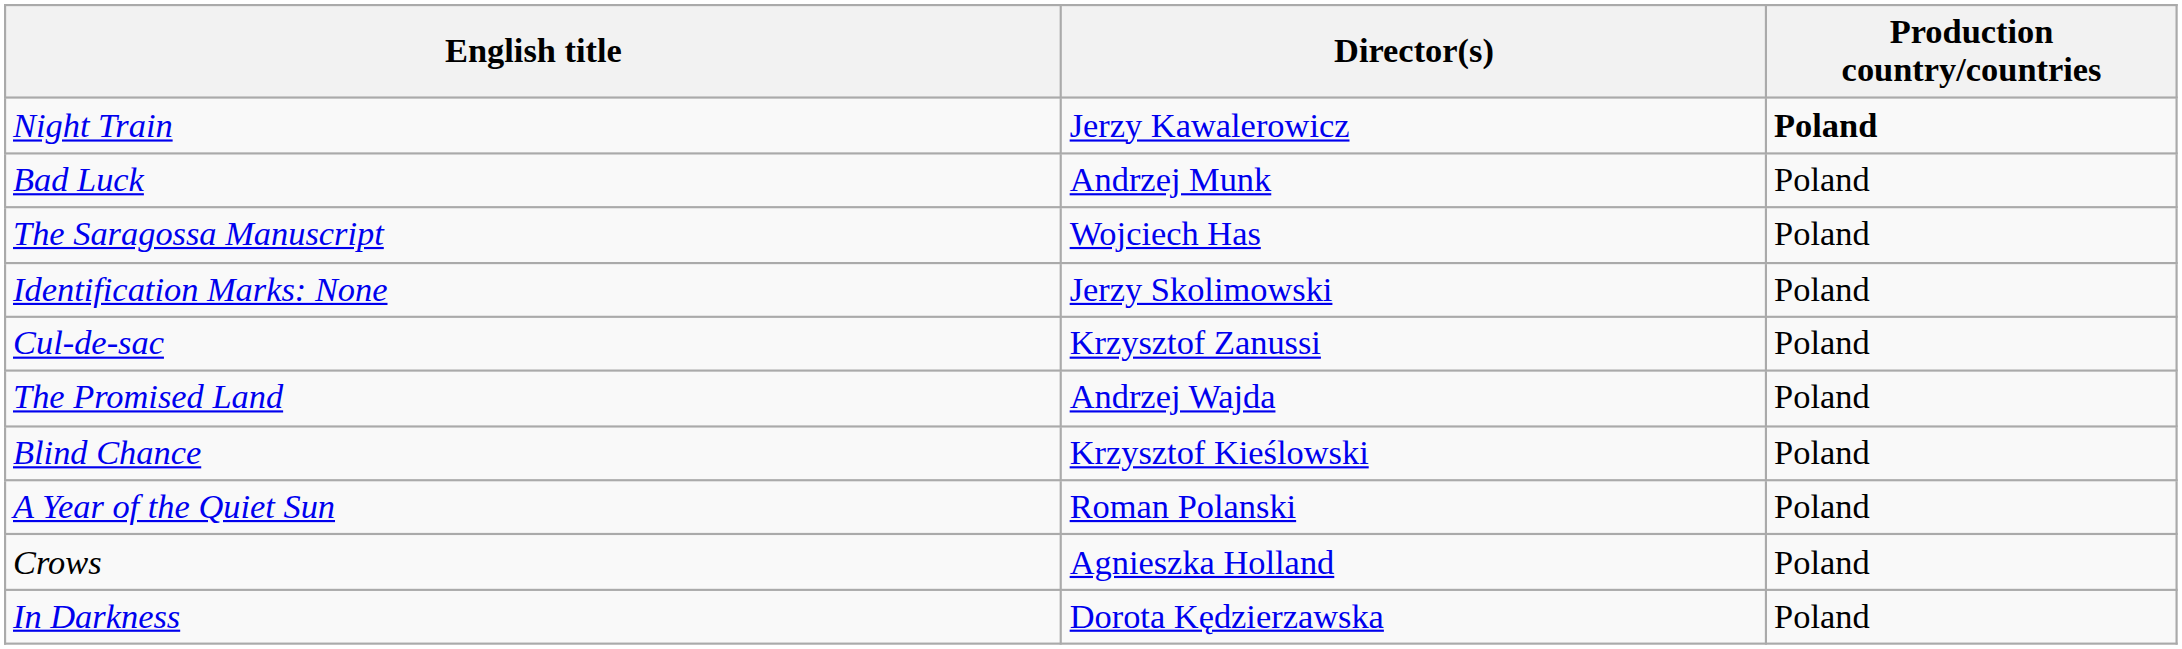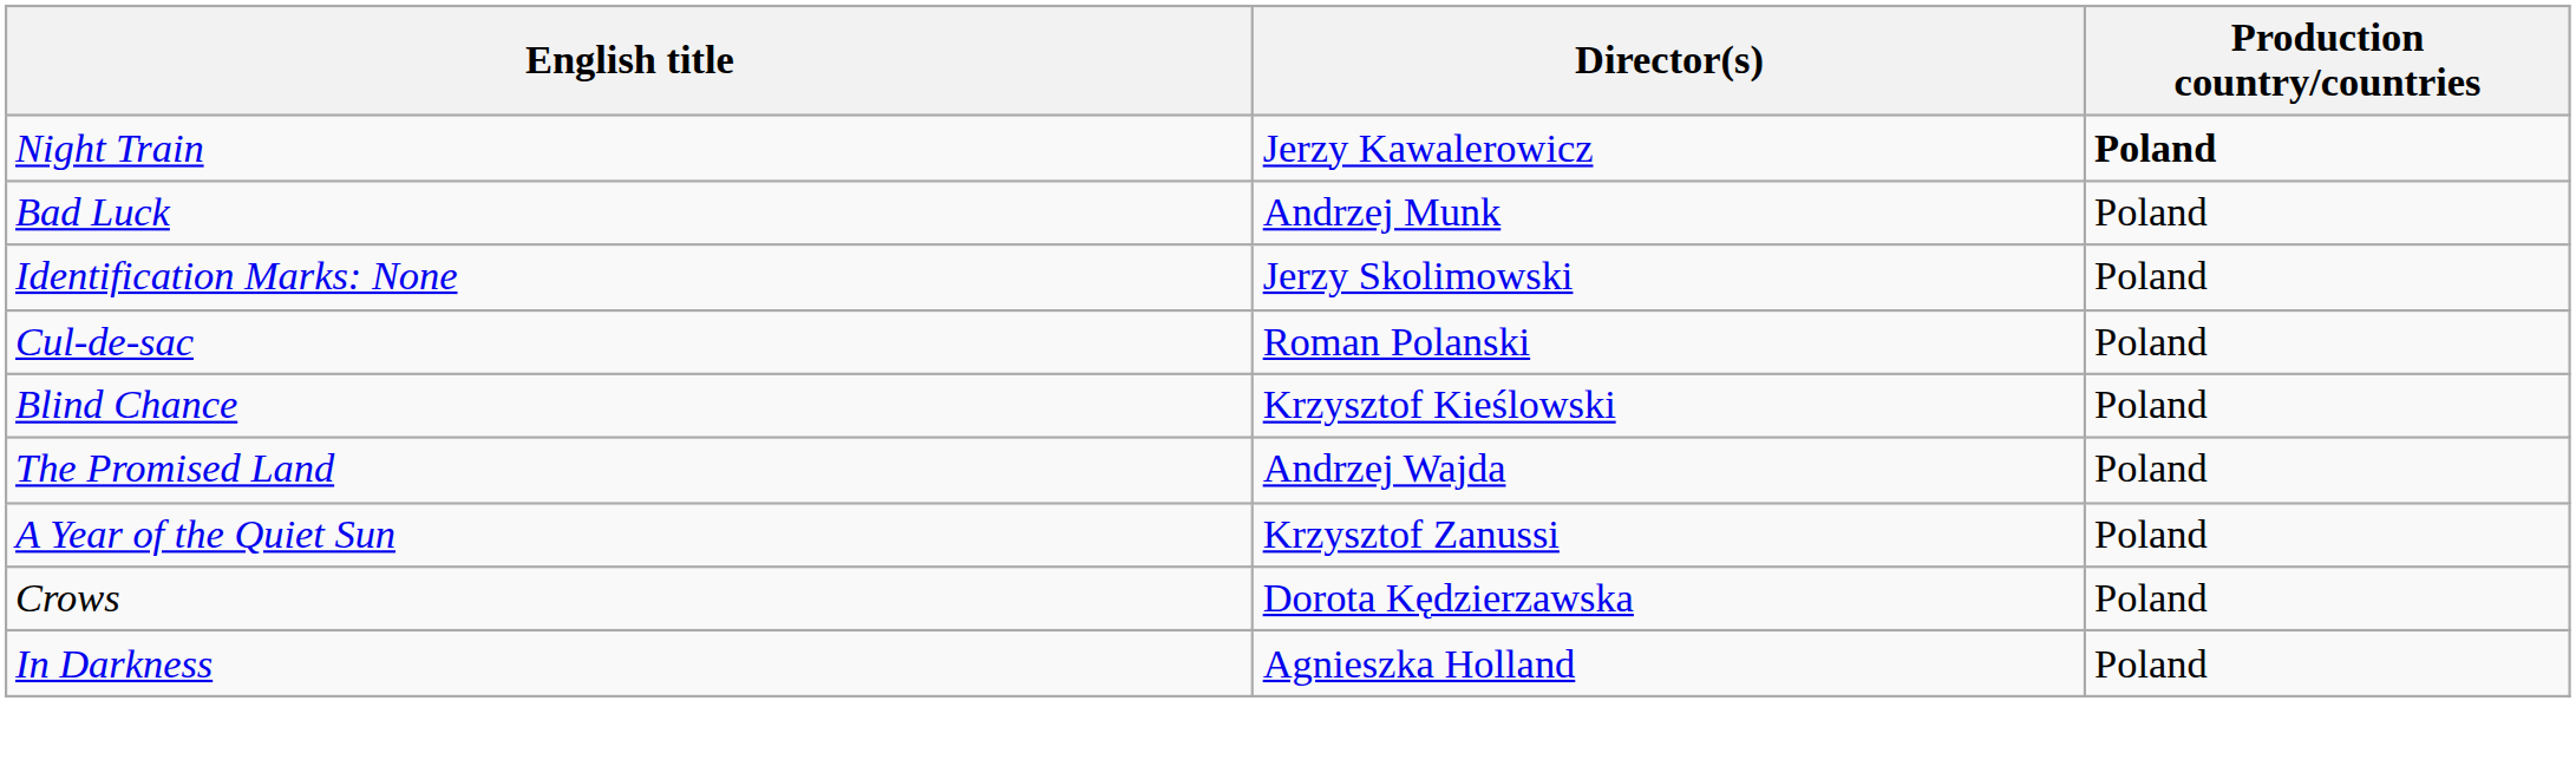- row: The Saragossa Manuscript | Wojciech Has | Poland
Cul-de-sac | Director(s): Krzysztof Zanussi -> Roman Polanski
rows swapped: The Promised Land <-> Blind Chance
A Year of the Quiet Sun | Director(s): Roman Polanski -> Krzysztof Zanussi
Crows | Director(s): Agnieszka Holland -> Dorota Kędzierzawska
In Darkness | Director(s): Dorota Kędzierzawska -> Agnieszka Holland
